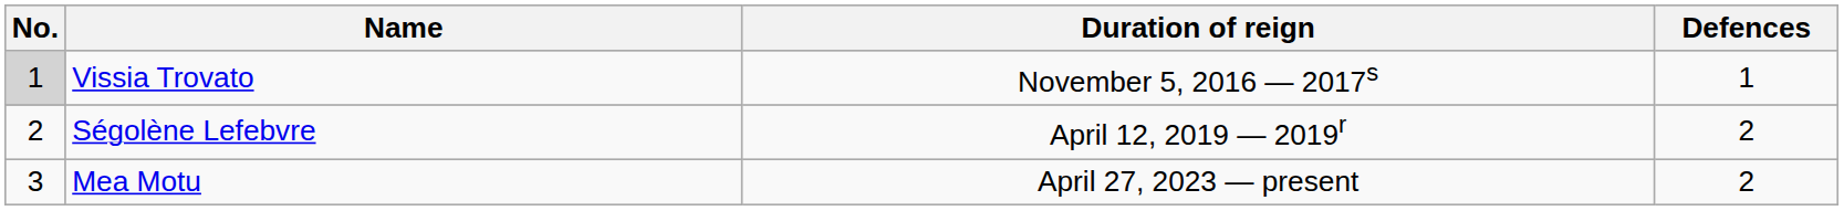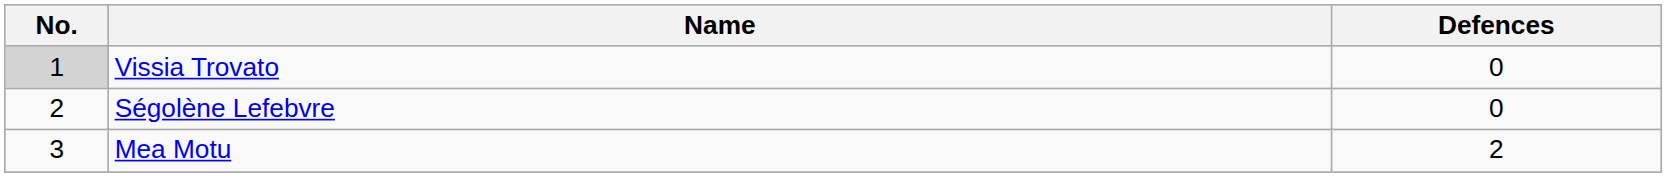- column: Duration of reign | November 5, 2016 — 2017s | April 12, 2019 — 2019r | April 27, 2023 — present
Vissia Trovato | Defences: 1 -> 0
Ségolène Lefebvre | Defences: 2 -> 0
